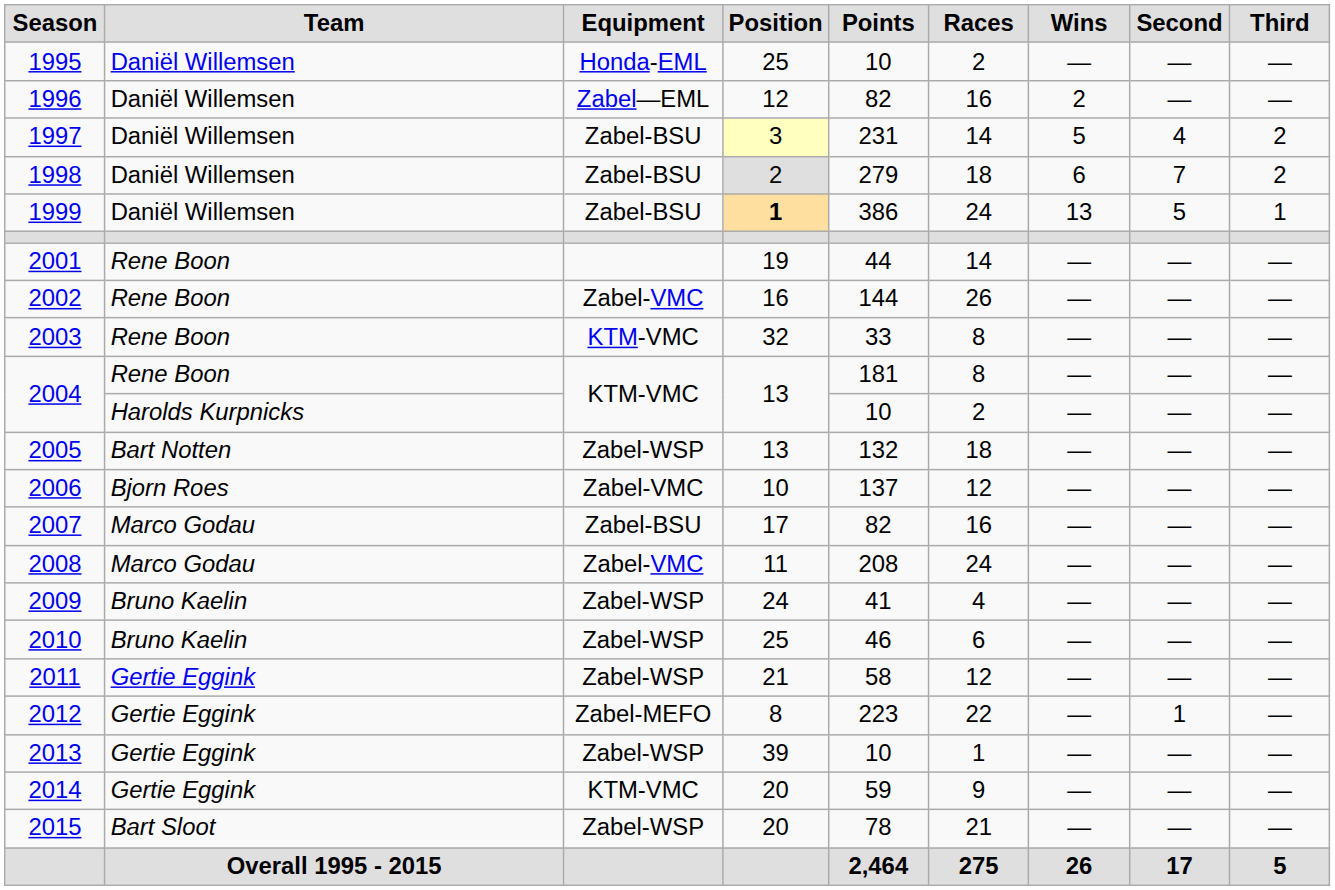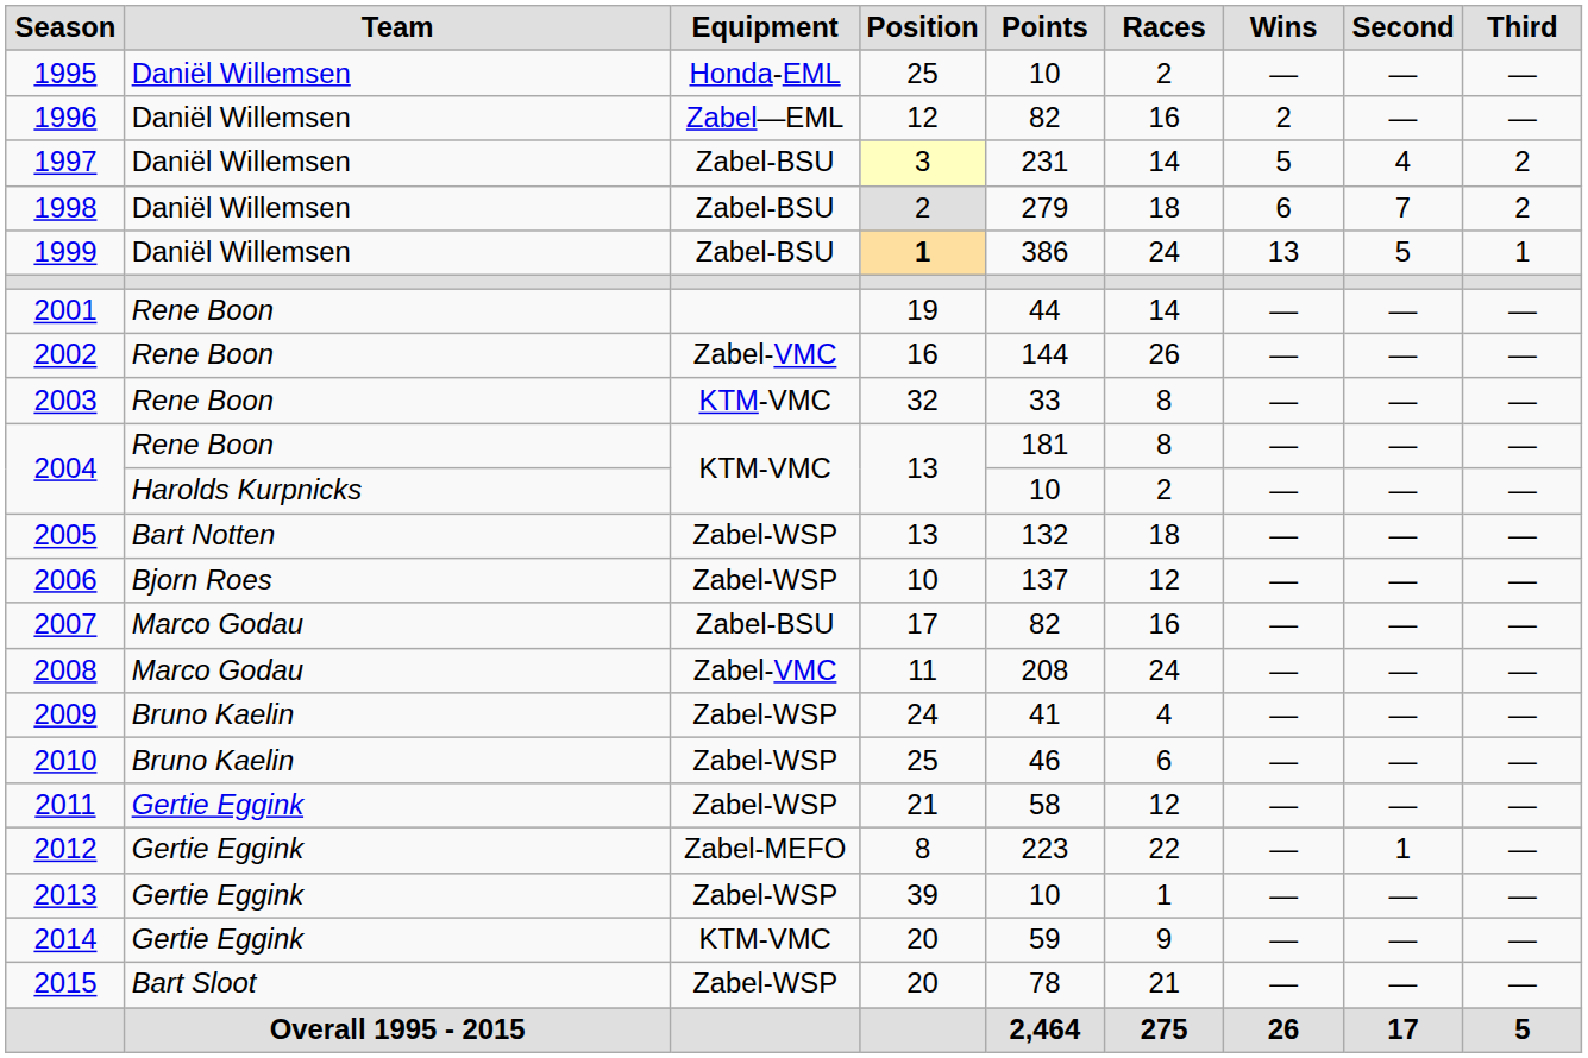2006 | Equipment: Zabel-VMC -> Zabel-WSP
